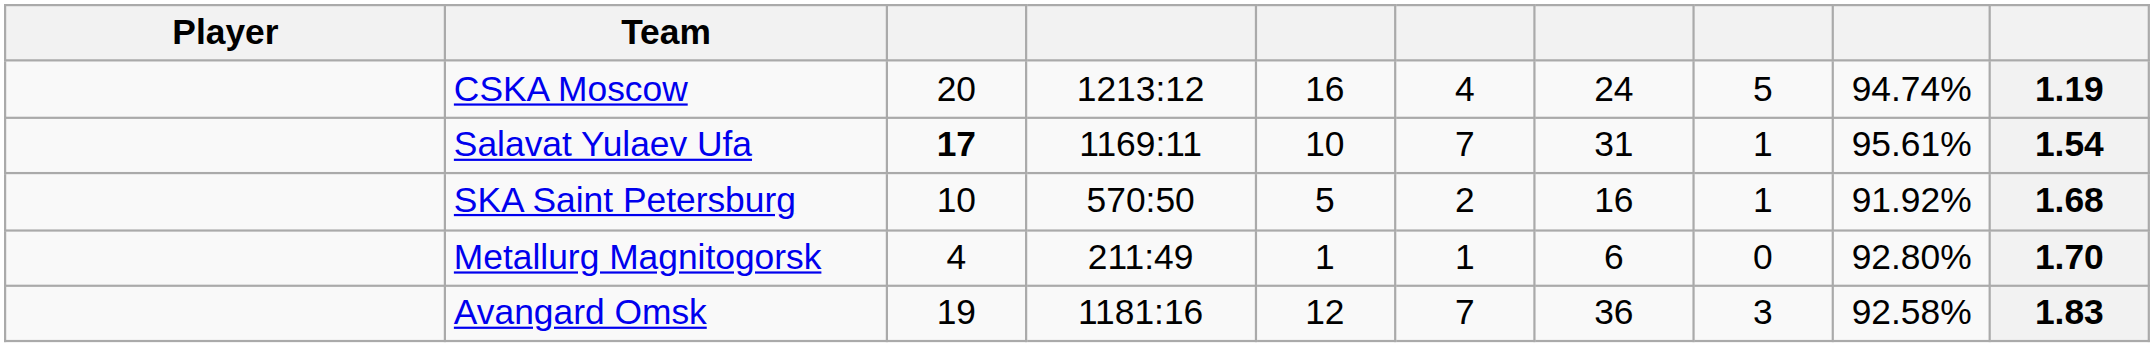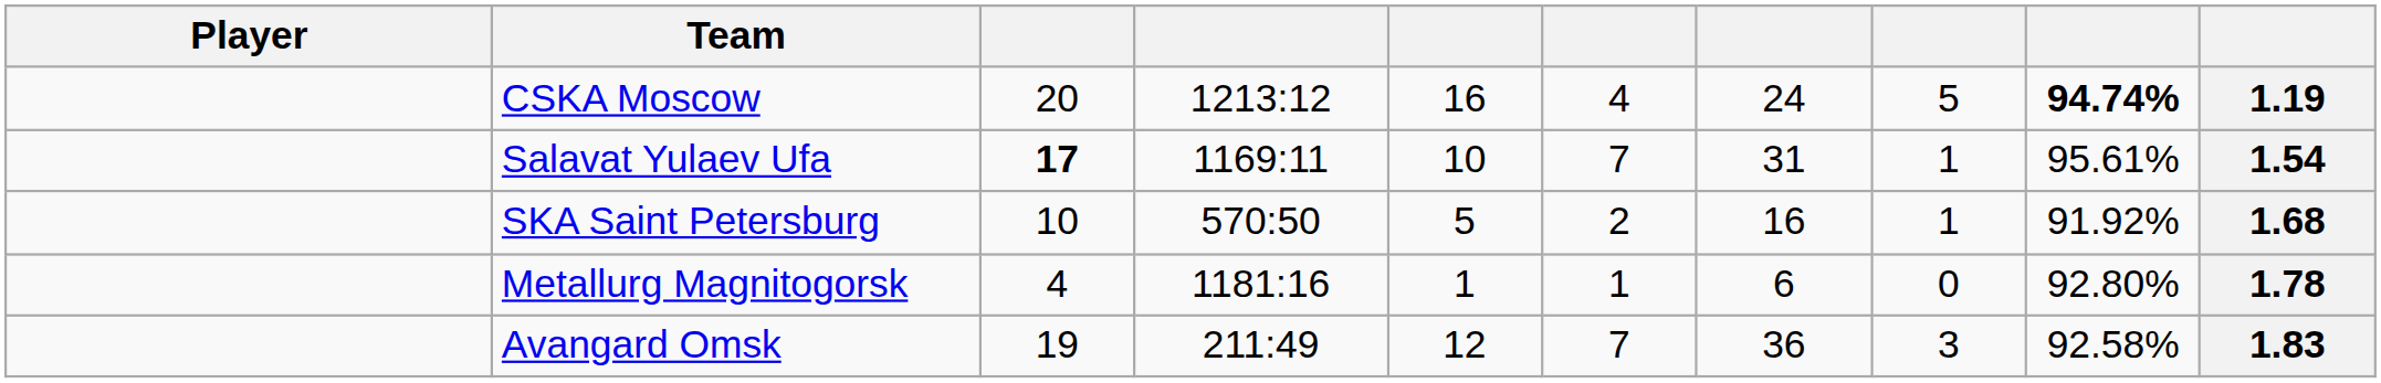CSKA Moscow | column 9: normal -> bold
Metallurg Magnitogorsk | column 4: 211:49 -> 1181:16
Metallurg Magnitogorsk | column 10: 1.70 -> 1.78
Avangard Omsk | column 4: 1181:16 -> 211:49
